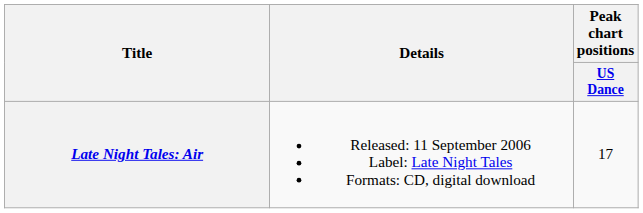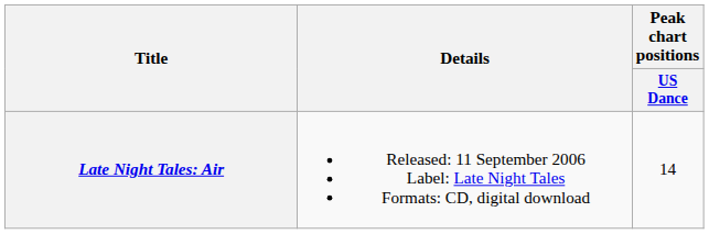Late Night Tales: Air | Peak chart positions / US Dance: 17 -> 14
